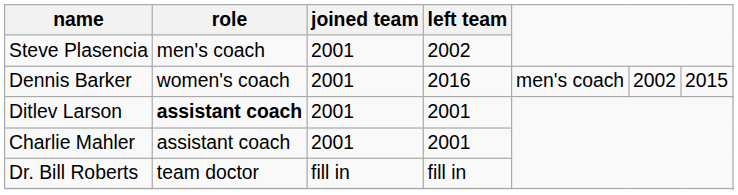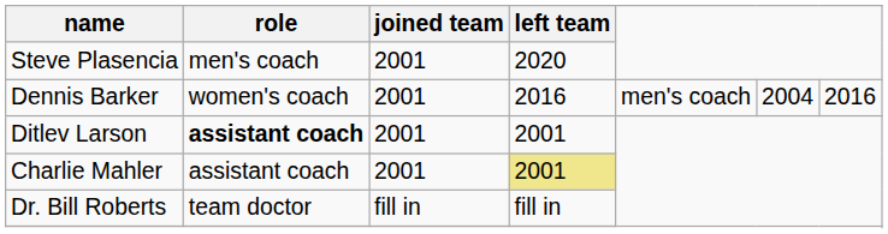Steve Plasencia | left team: 2002 -> 2020
Dennis Barker | column 6: 2002 -> 2004
Dennis Barker | column 7: 2015 -> 2016
Charlie Mahler | left team: no background -> khaki background
